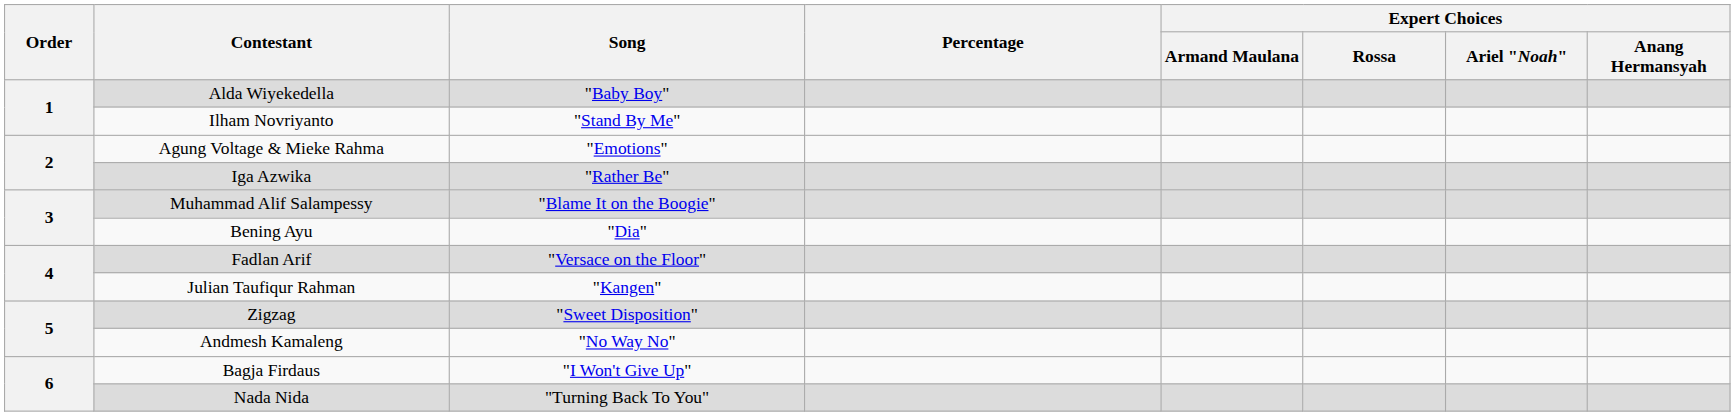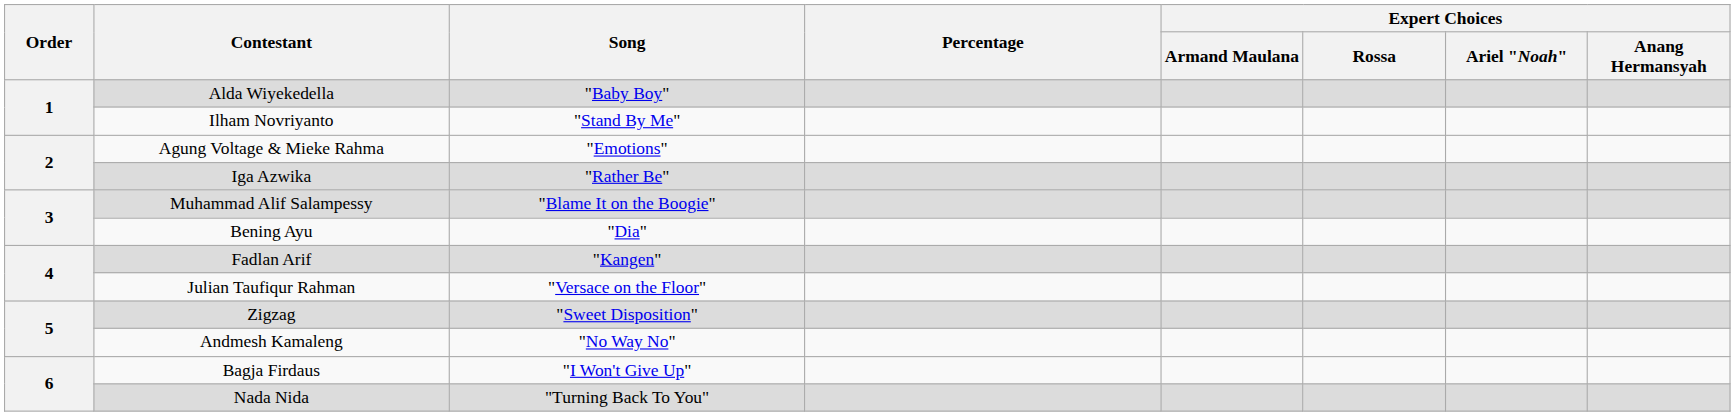Fadlan Arif | Song: "Versace on the Floor" -> "Kangen"
Julian Taufiqur Rahman | Song: "Kangen" -> "Versace on the Floor"
